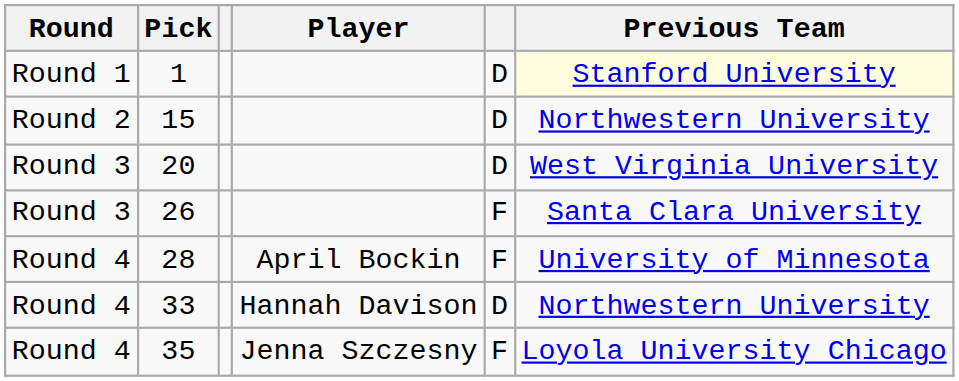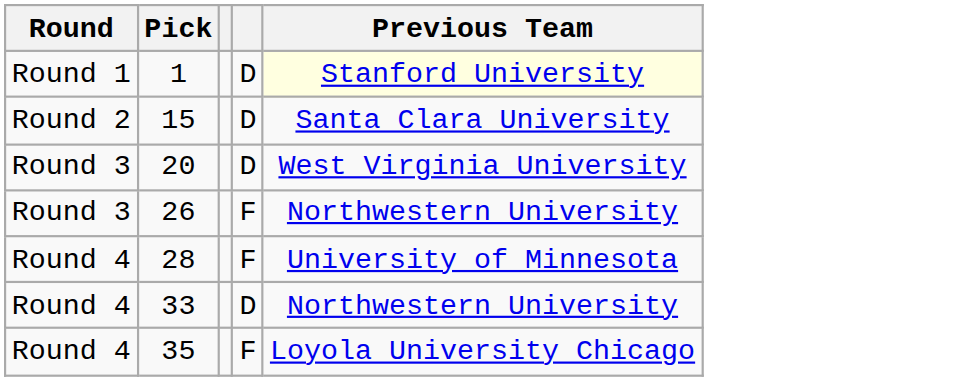- column: Player | April Bockin | Hannah Davison | Jenna Szczesny
15 | Previous Team: Northwestern University -> Santa Clara University
26 | Previous Team: Santa Clara University -> Northwestern University
